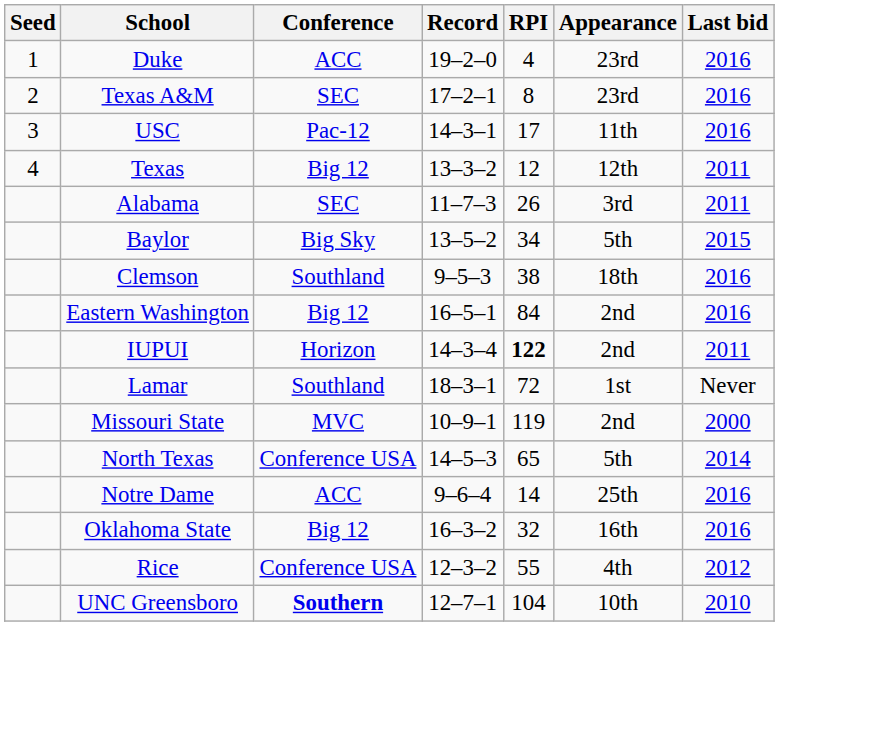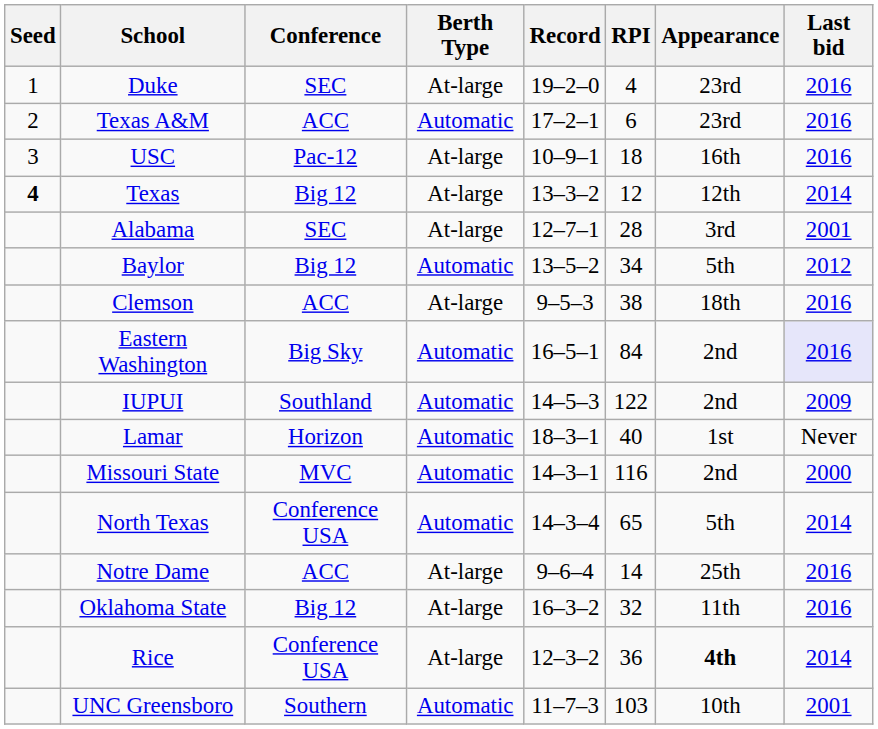+ column: Berth Type | At-large | Automatic | At-large | At-large | At-large | Automatic | At-large | Automatic | Automatic | Automatic | Automatic | Automatic | At-large | At-large | At-large | Automatic
Duke | Conference: ACC -> SEC
Texas A&M | Conference: SEC -> ACC
Texas A&M | RPI: 8 -> 6
USC | Record: 14–3–1 -> 10–9–1
USC | RPI: 17 -> 18
USC | Appearance: 11th -> 16th
Texas | Seed: normal -> bold
Texas | Last bid: 2011 -> 2014
Alabama | Record: 11–7–3 -> 12–7–1
Alabama | RPI: 26 -> 28
Alabama | Last bid: 2011 -> 2001
Baylor | Conference: Big Sky -> Big 12
Baylor | Last bid: 2015 -> 2012
Clemson | Conference: Southland -> ACC
Eastern Washington | Conference: Big 12 -> Big Sky
Eastern Washington | Last bid: no background -> lavender background
IUPUI | Conference: Horizon -> Southland
IUPUI | Record: 14–3–4 -> 14–5–3
IUPUI | RPI: bold -> normal
IUPUI | Last bid: 2011 -> 2009
Lamar | Conference: Southland -> Horizon
Lamar | RPI: 72 -> 40
Missouri State | Record: 10–9–1 -> 14–3–1
Missouri State | RPI: 119 -> 116
North Texas | Record: 14–5–3 -> 14–3–4
Oklahoma State | Appearance: 16th -> 11th
Rice | RPI: 55 -> 36
Rice | Appearance: normal -> bold
Rice | Last bid: 2012 -> 2014
UNC Greensboro | Conference: bold -> normal
UNC Greensboro | Record: 12–7–1 -> 11–7–3
UNC Greensboro | RPI: 104 -> 103
UNC Greensboro | Last bid: 2010 -> 2001
